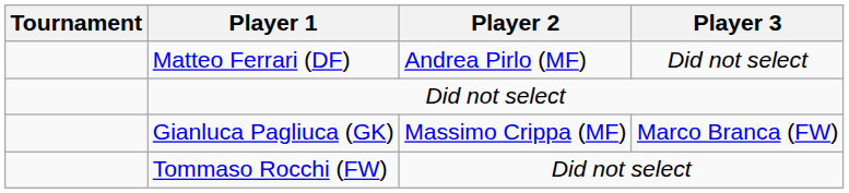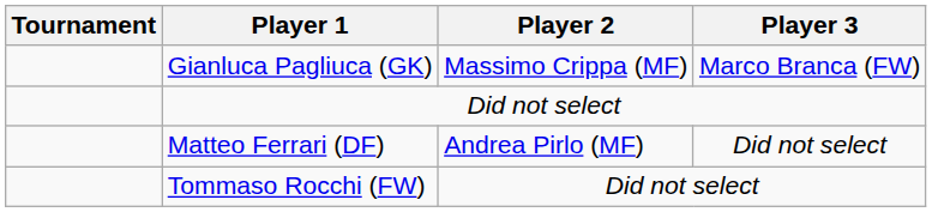rows swapped: Gianluca Pagliuca (GK) <-> Matteo Ferrari (DF)
